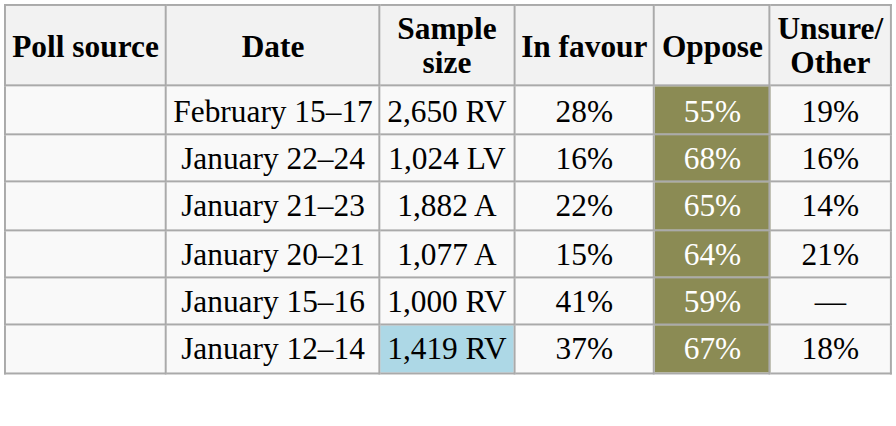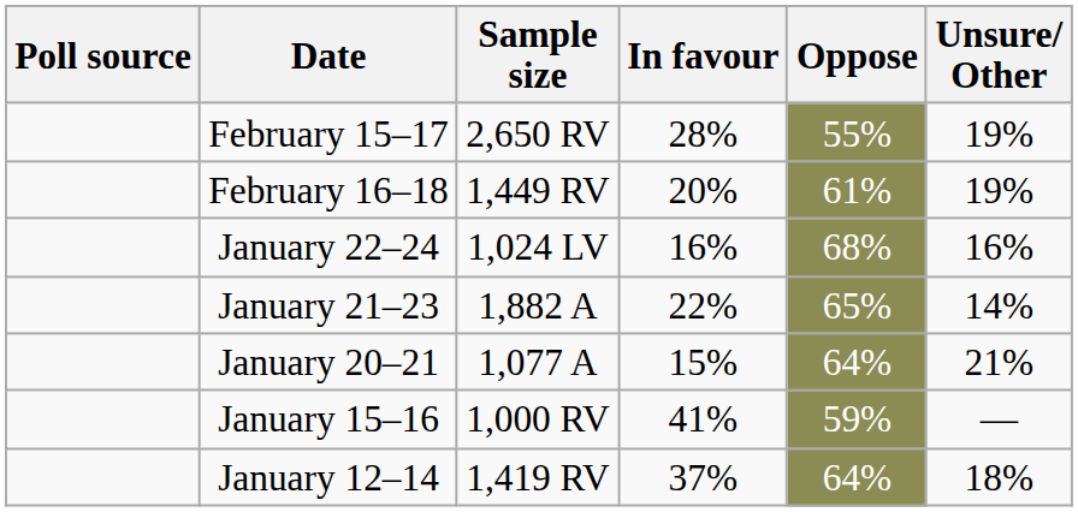+ row: February 16–18 | 1,449 RV | 20% | 61% | 19%
January 12–14 | Sample size: lightblue background -> no background
January 12–14 | Oppose: 67% -> 64%
